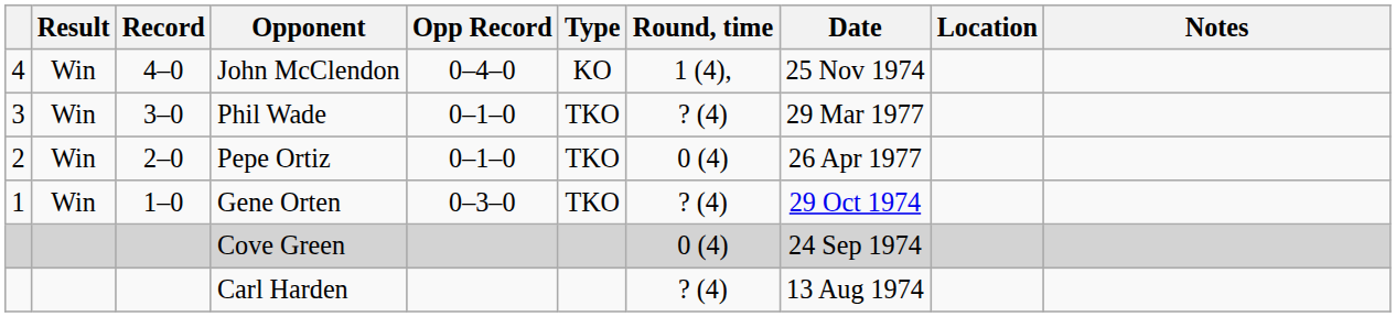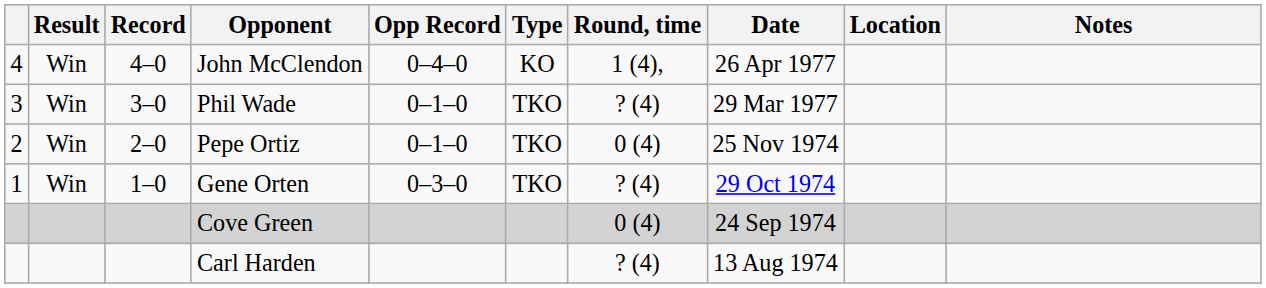John McClendon | Date: 25 Nov 1974 -> 26 Apr 1977
Pepe Ortiz | Date: 26 Apr 1977 -> 25 Nov 1974
